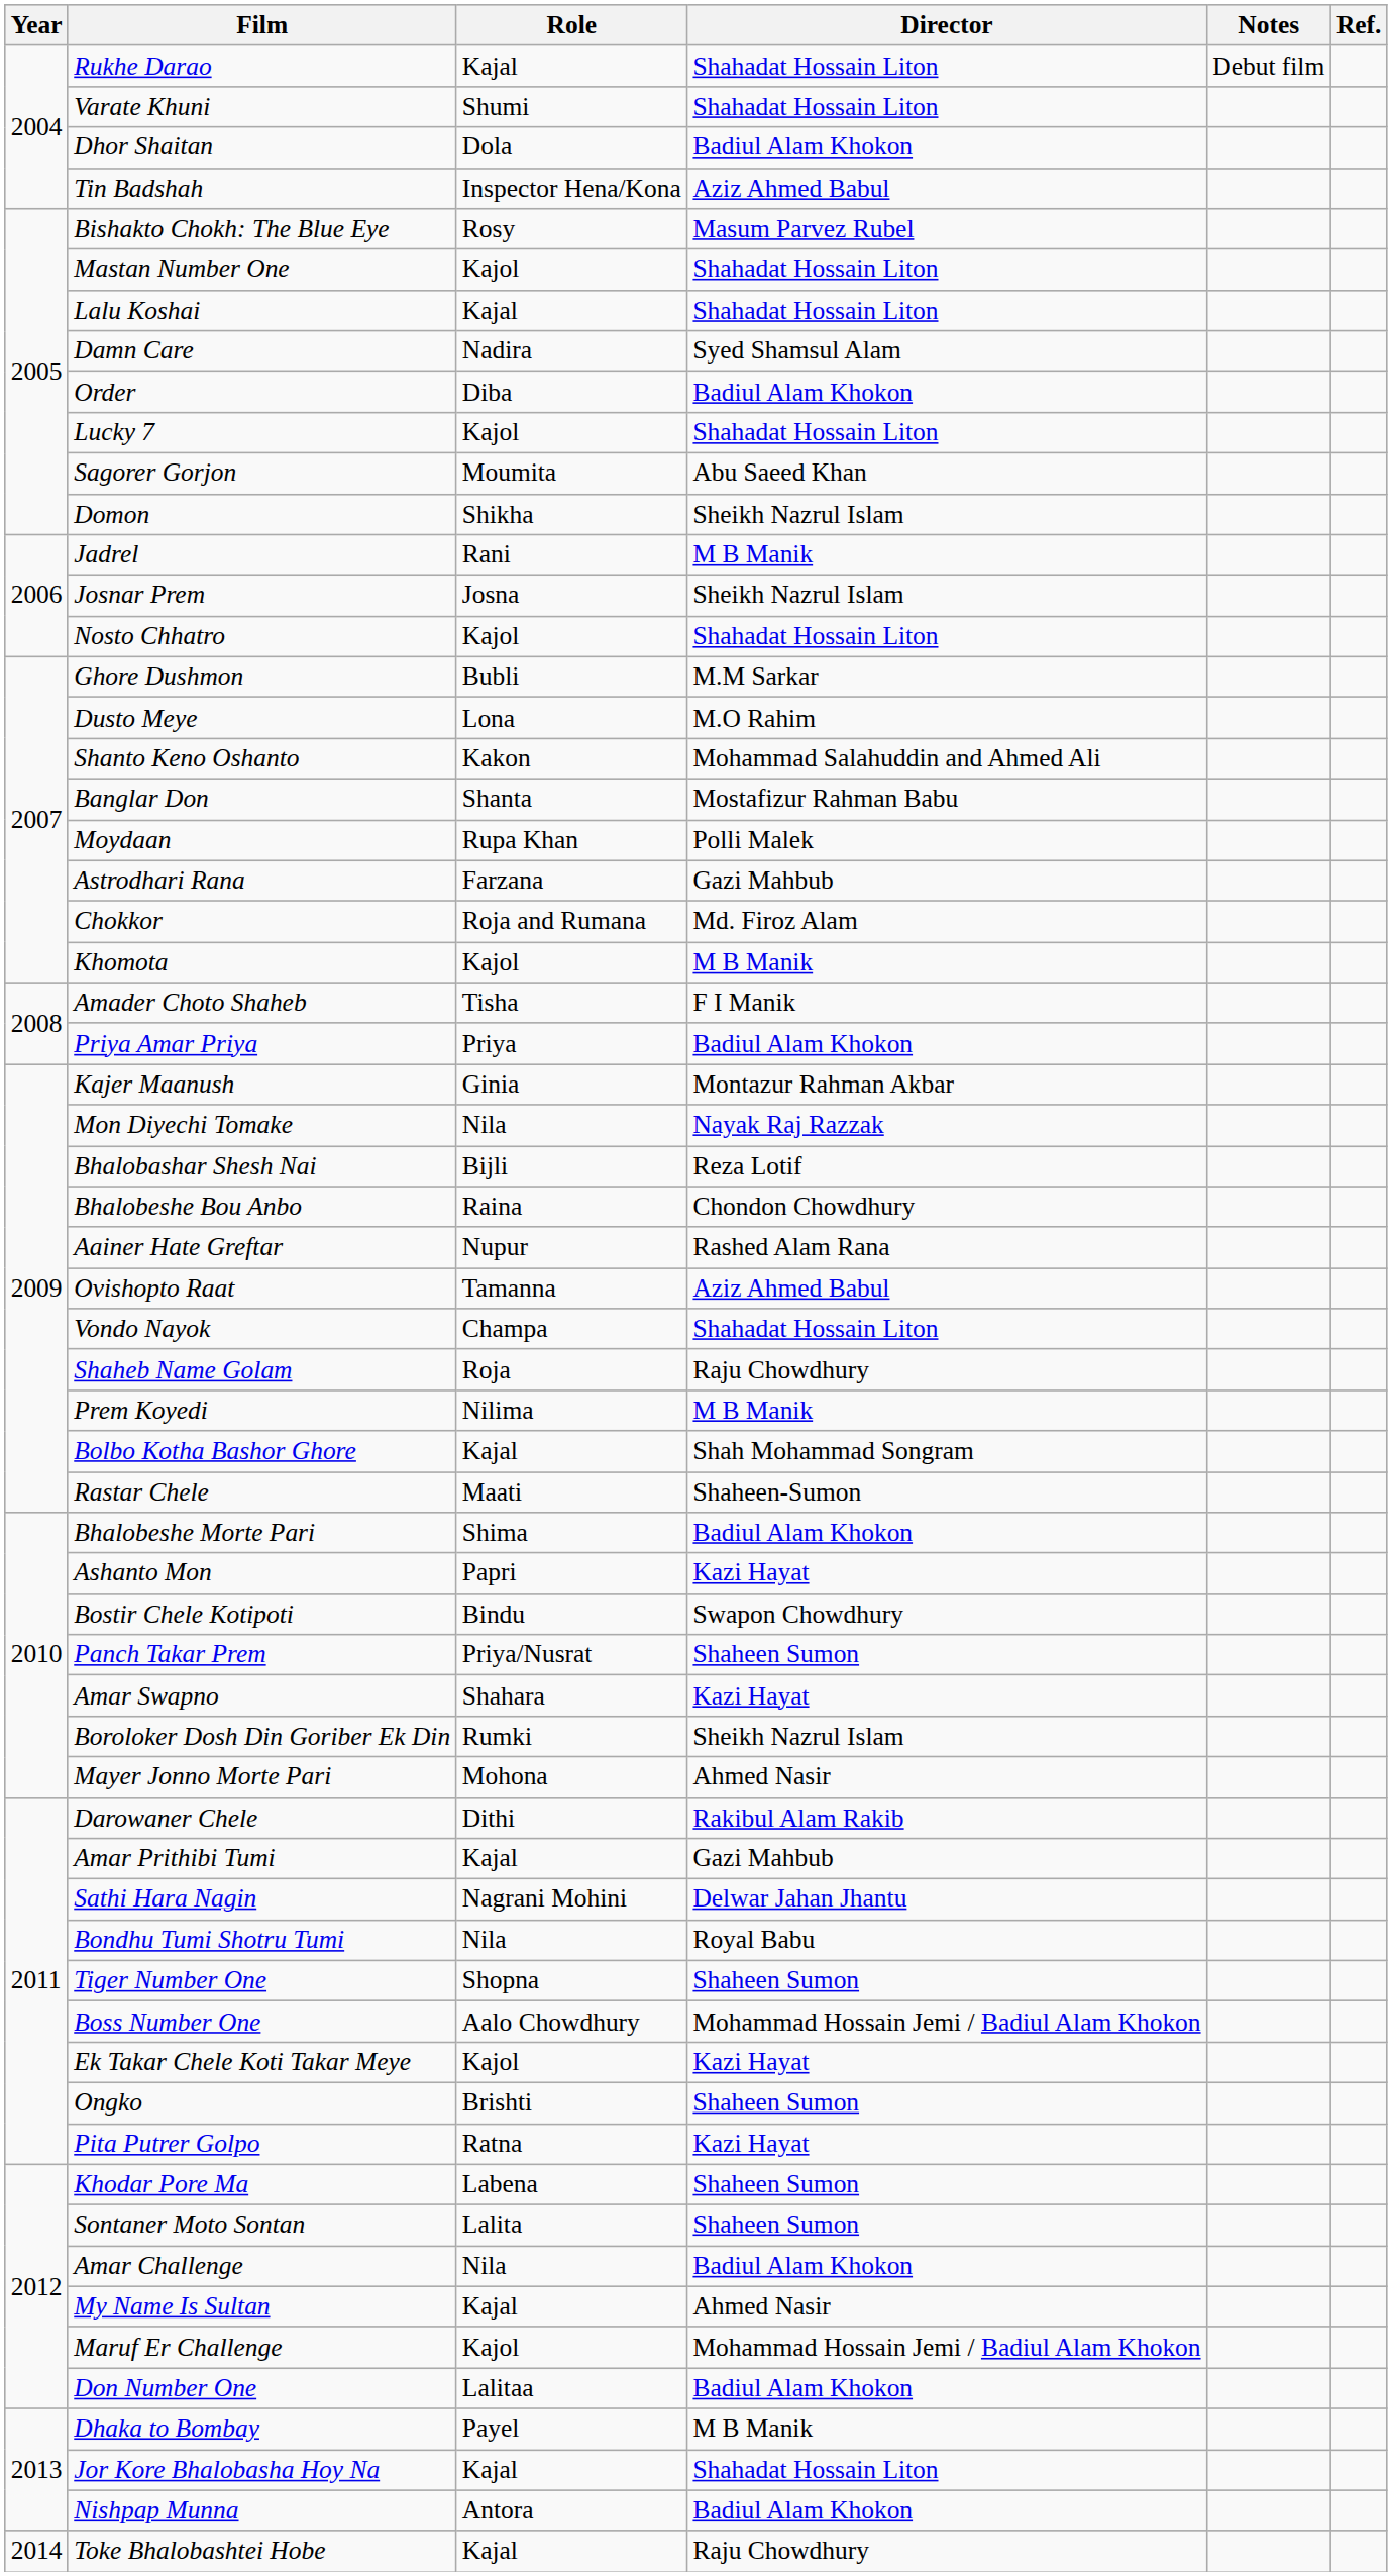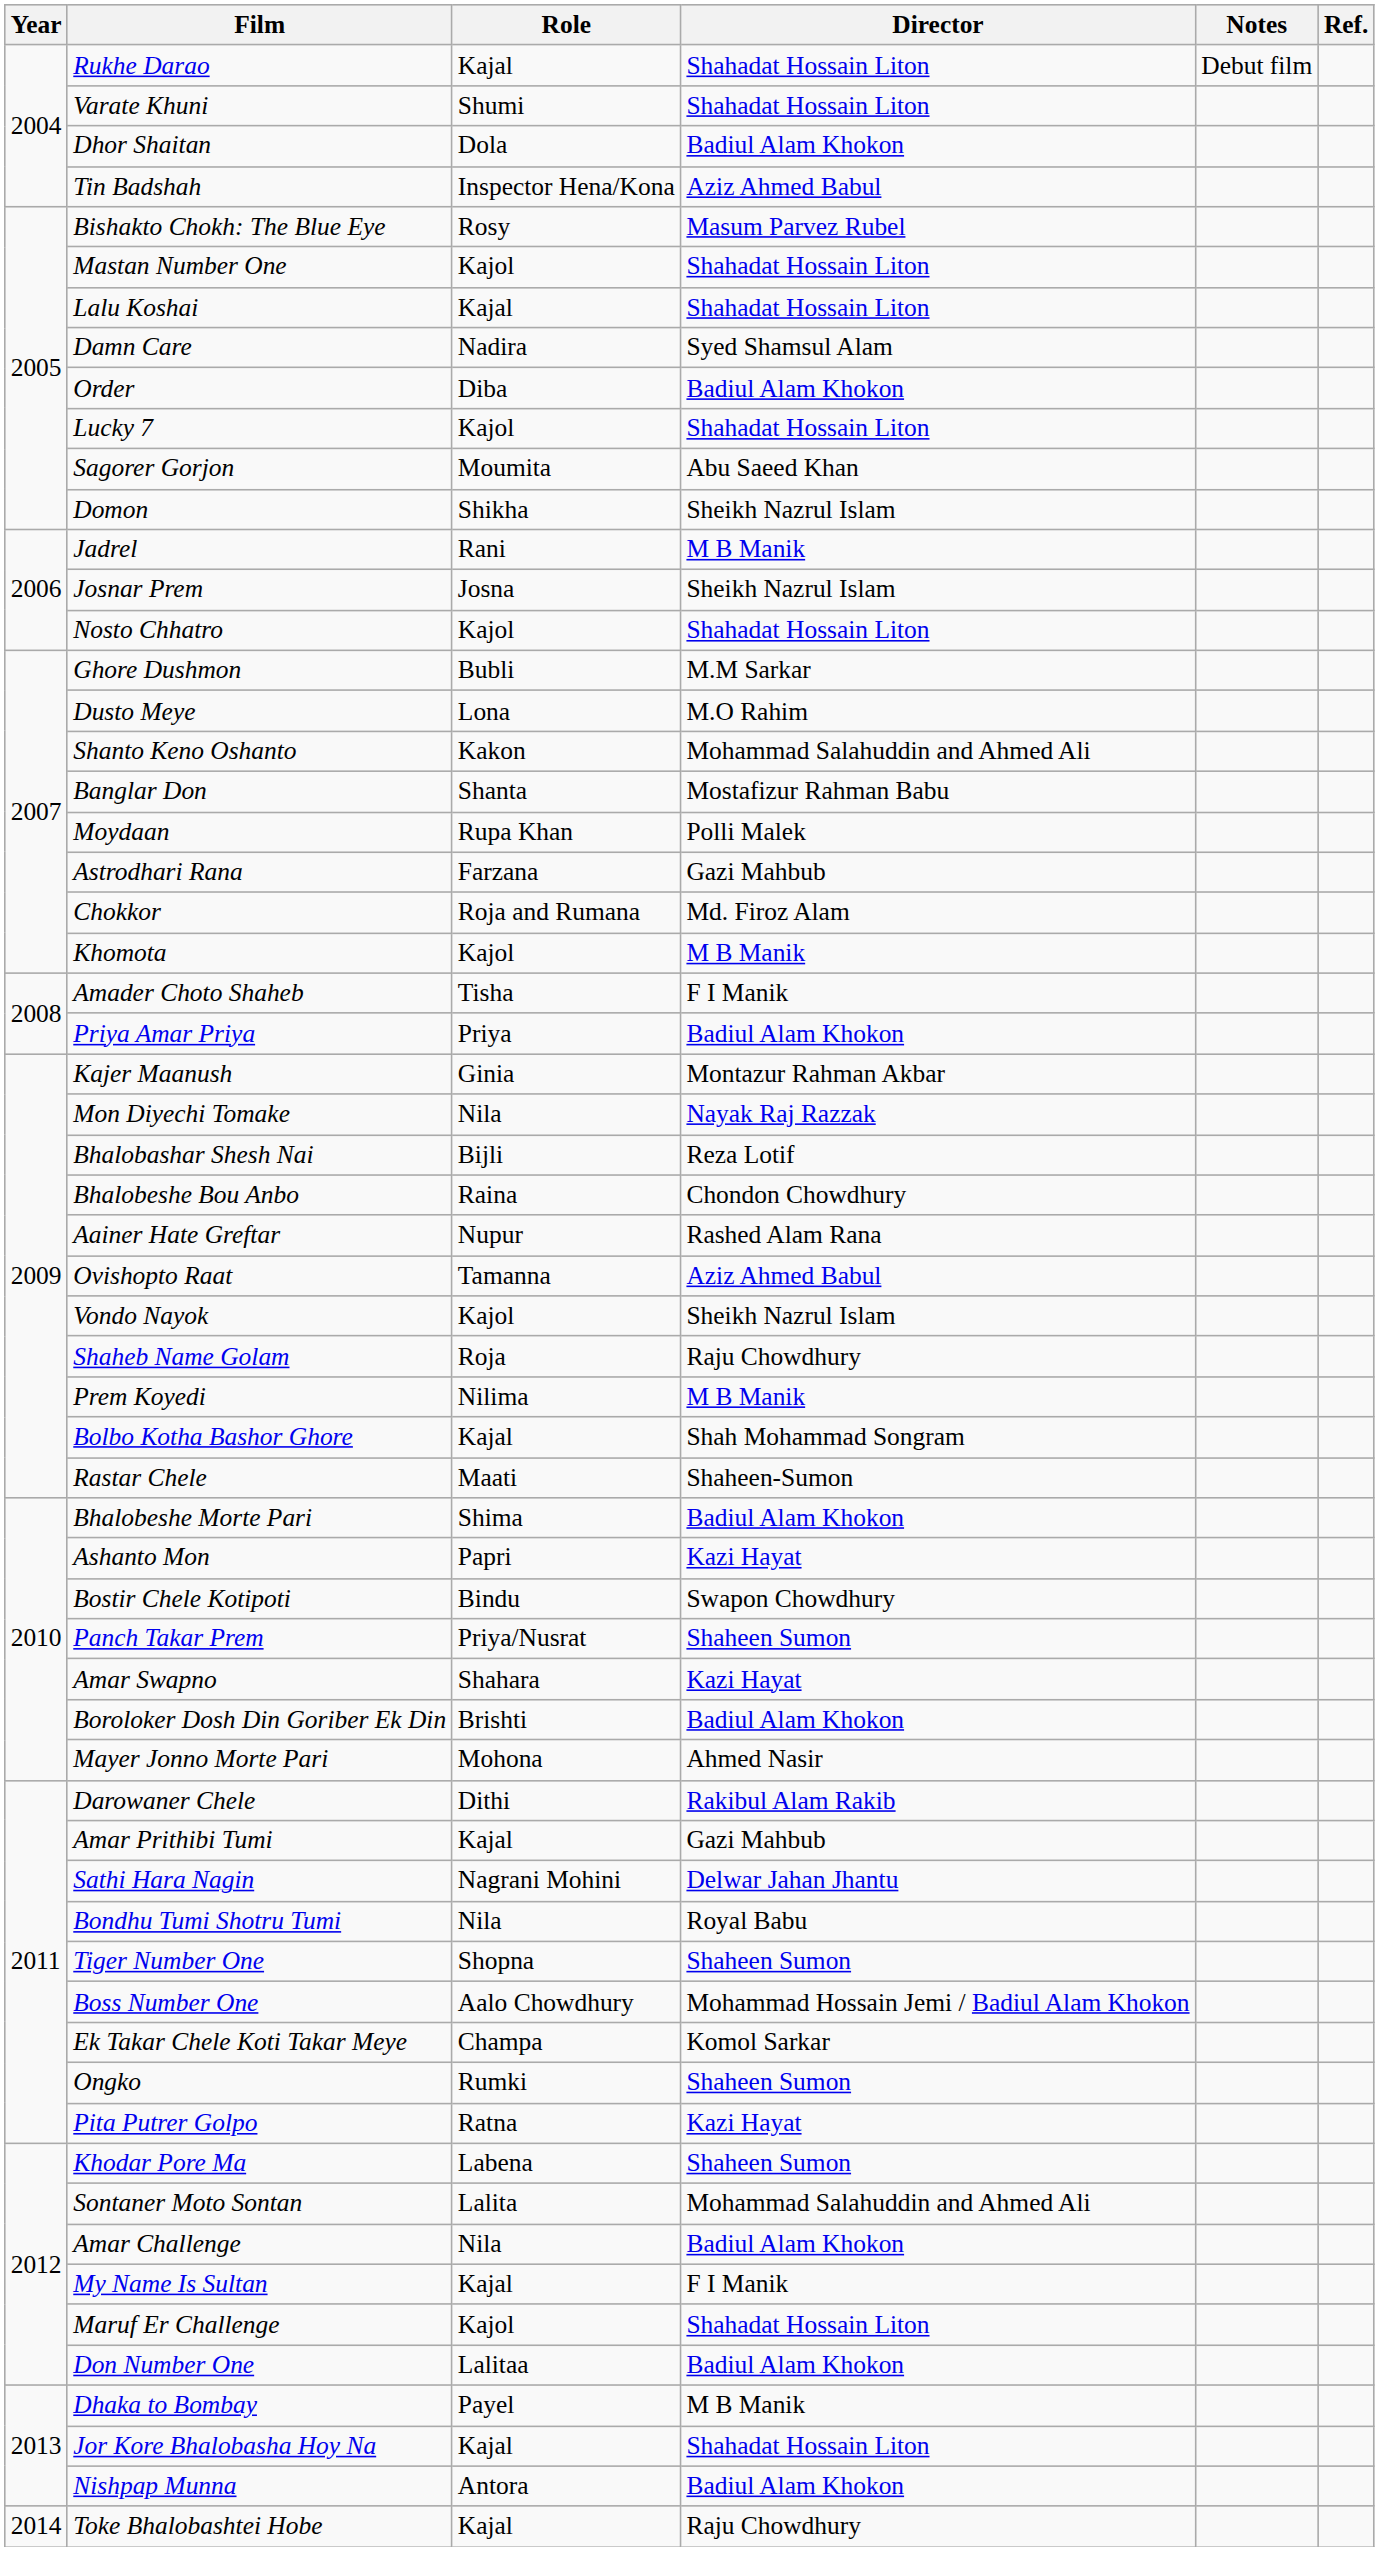Vondo Nayok | Role: Champa -> Kajol
Vondo Nayok | Director: Shahadat Hossain Liton -> Sheikh Nazrul Islam
Boroloker Dosh Din Goriber Ek Din | Role: Rumki -> Brishti
Boroloker Dosh Din Goriber Ek Din | Director: Sheikh Nazrul Islam -> Badiul Alam Khokon
Ek Takar Chele Koti Takar Meye | Role: Kajol -> Champa
Ek Takar Chele Koti Takar Meye | Director: Kazi Hayat -> Komol Sarkar
Ongko | Role: Brishti -> Rumki
Sontaner Moto Sontan | Director: Shaheen Sumon -> Mohammad Salahuddin and Ahmed Ali
My Name Is Sultan | Director: Ahmed Nasir -> F I Manik
Maruf Er Challenge | Director: Mohammad Hossain Jemi / Badiul Alam Khokon -> Shahadat Hossain Liton
